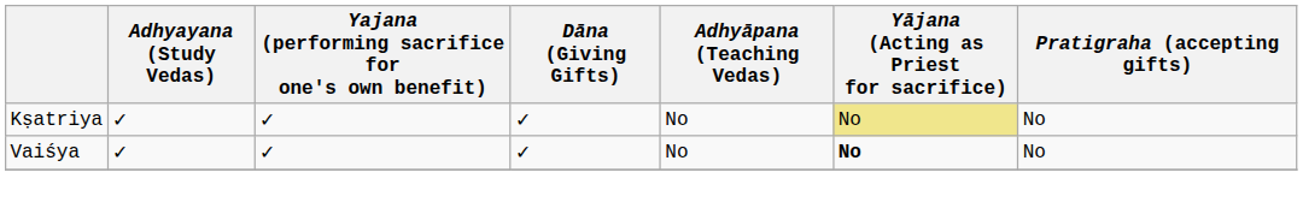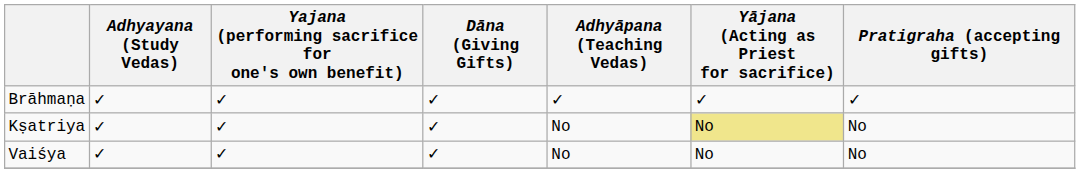+ row: Brāhmaṇa | ✓ | ✓ | ✓ | ✓ | ✓ | ✓
Vaiśya | Yājana (Acting as Priest for sacrifice): bold -> normal
